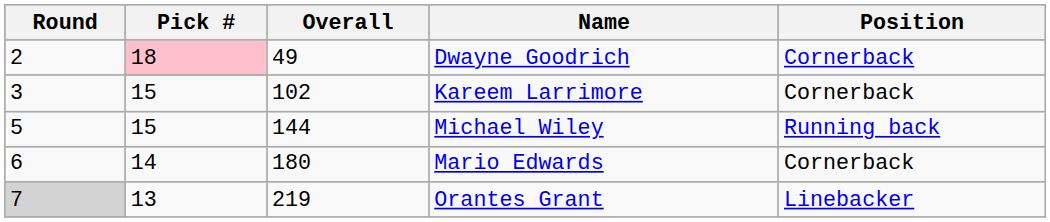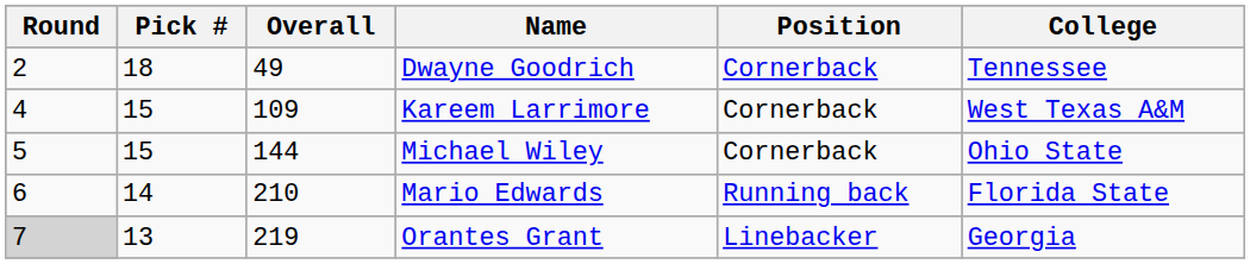+ column: College | Tennessee | West Texas A&M | Ohio State | Florida State | Georgia
Dwayne Goodrich | Pick #: pink background -> no background
Kareem Larrimore | Round: 3 -> 4
Kareem Larrimore | Overall: 102 -> 109
Michael Wiley | Position: Running back -> Cornerback
Mario Edwards | Overall: 180 -> 210
Mario Edwards | Position: Cornerback -> Running back
